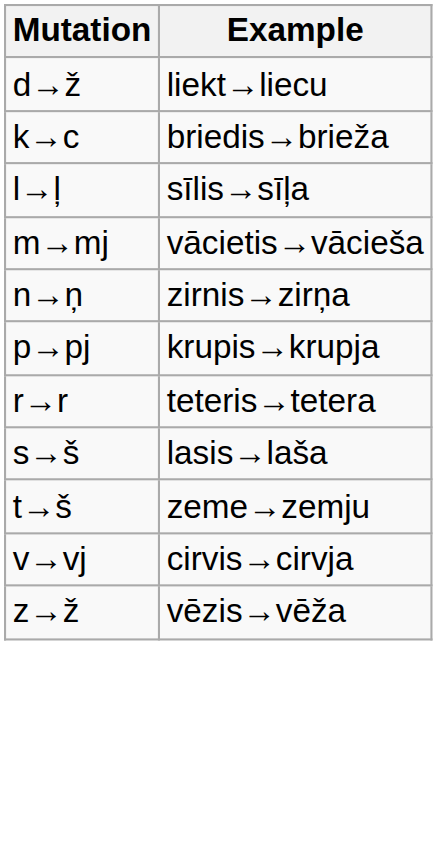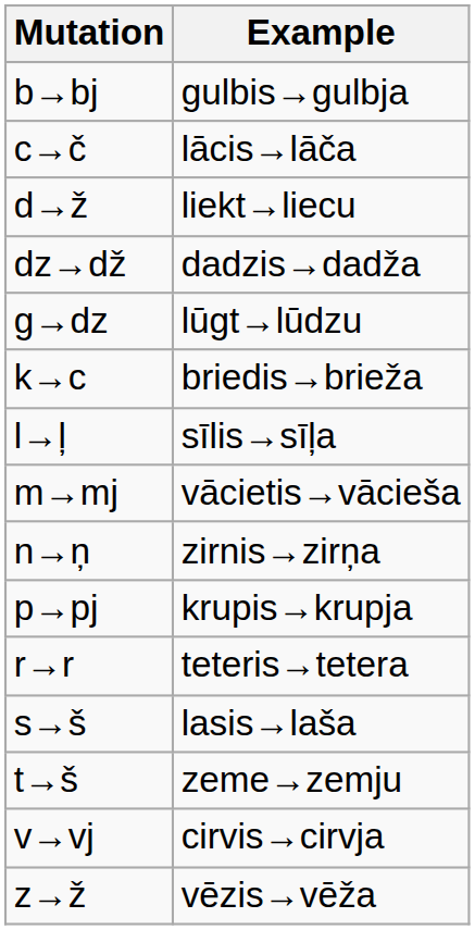+ row: b→bj | gulbis→gulbja
+ row: c→č | lācis→lāča
+ row: dz→dž | dadzis→dadža
+ row: g→dz | lūgt→lūdzu
